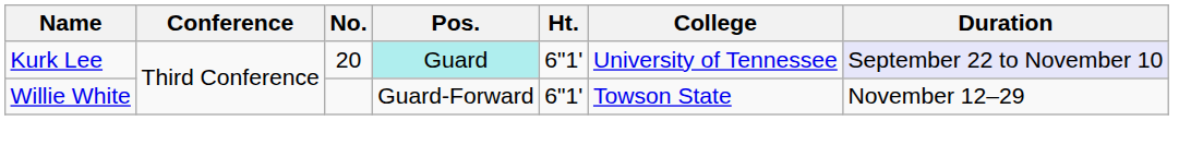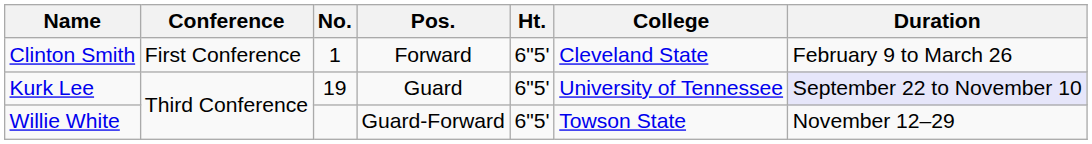+ row: Clinton Smith | First Conference | 1 | Forward | 6"5' | Cleveland State | February 9 to March 26
Kurk Lee | No.: 20 -> 19
Kurk Lee | Pos.: paleturquoise background -> no background
Kurk Lee | Ht.: 6"1' -> 6"5'
Willie White | Ht.: 6"1' -> 6"5'
